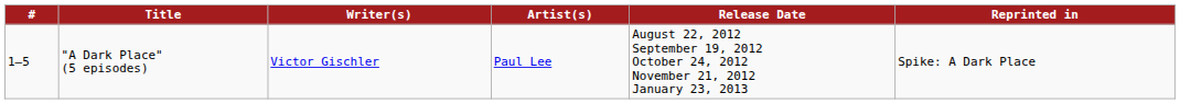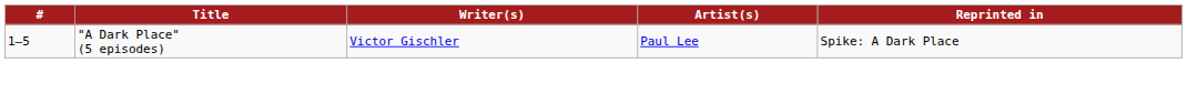- column: Release Date | August 22, 2012 September 19, 2012 October 24, 2012 November 21, 2012 January 23, 2013
